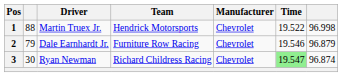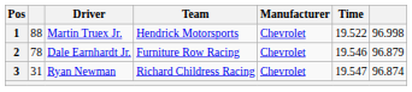2 | column 2: 79 -> 78
3 | column 2: 30 -> 31
3 | Time: lightgreen background -> no background
